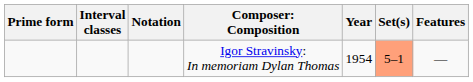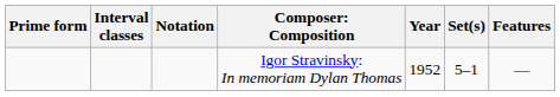Igor Stravinsky: In memoriam Dylan Thomas | Year: 1954 -> 1952
Igor Stravinsky: In memoriam Dylan Thomas | Set(s): lightsalmon background -> no background
